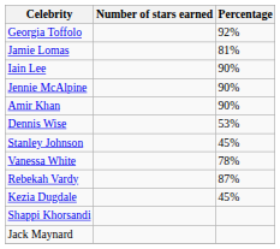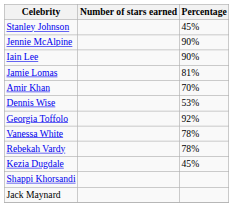rows swapped: Georgia Toffolo <-> Stanley Johnson
rows swapped: Jamie Lomas <-> Jennie McAlpine
Amir Khan | Percentage: 90% -> 70%
Rebekah Vardy | Percentage: 87% -> 78%
